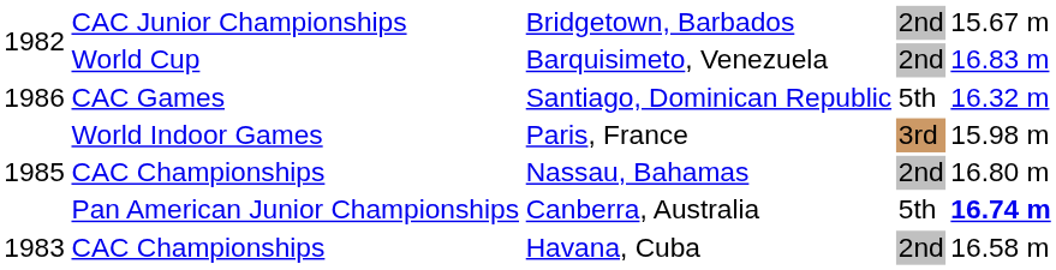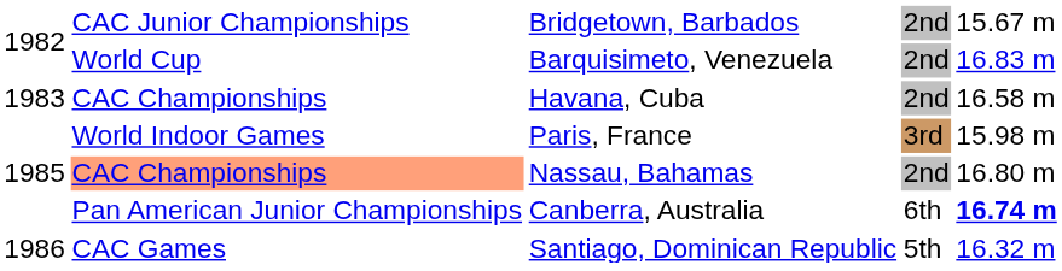rows swapped: Havana, Cuba <-> Santiago, Dominican Republic
Nassau, Bahamas | column 2: no background -> lightsalmon background
Canberra, Australia | column 4: 5th -> 6th
